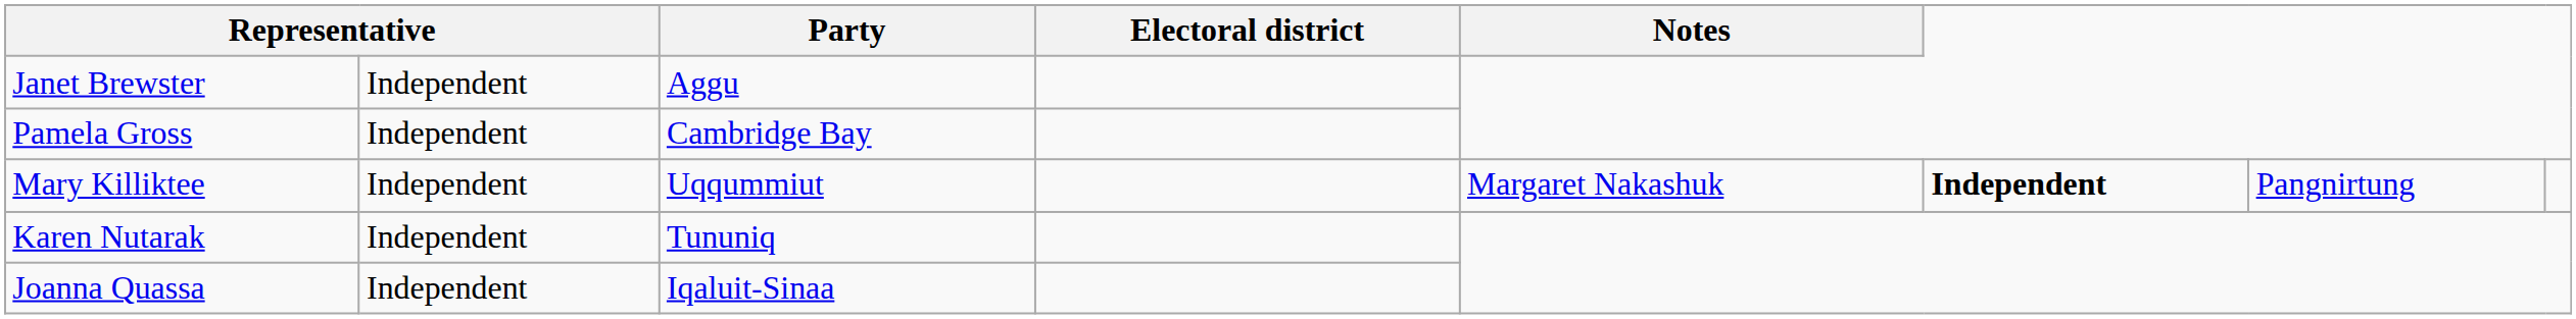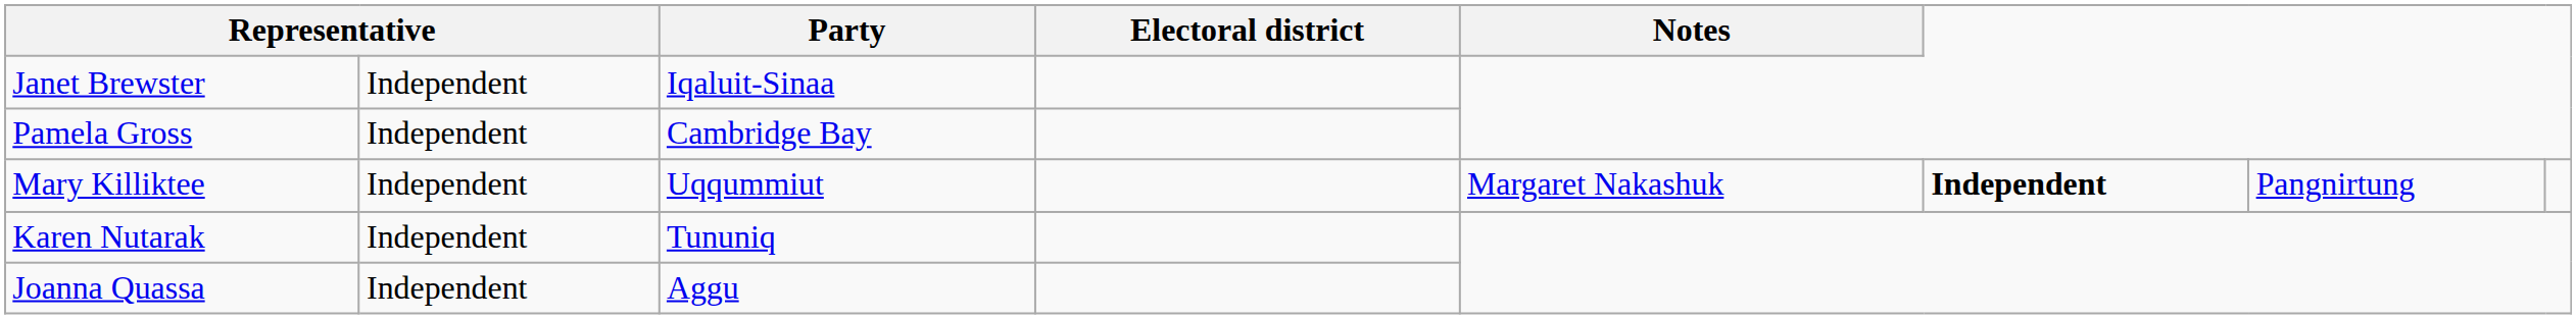Janet Brewster | Party: Aggu -> Iqaluit-Sinaa
Joanna Quassa | Party: Iqaluit-Sinaa -> Aggu
